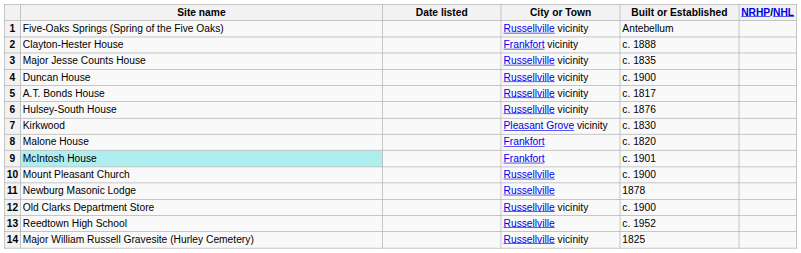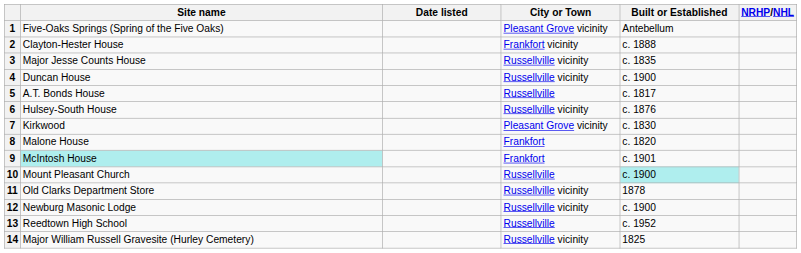1 | City or Town: Russellville vicinity -> Pleasant Grove vicinity
5 | City or Town: Russellville vicinity -> Russellville
10 | Built or Established: no background -> paleturquoise background
11 | Site name: Newburg Masonic Lodge -> Old Clarks Department Store
11 | City or Town: Russellville -> Russellville vicinity
12 | Site name: Old Clarks Department Store -> Newburg Masonic Lodge
